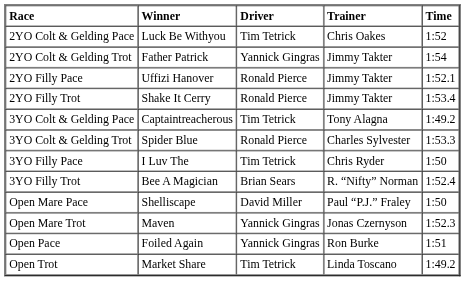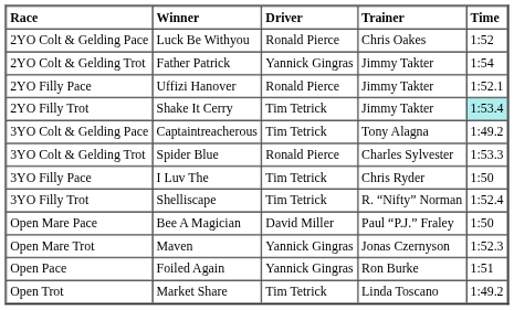2YO Colt & Gelding Pace | Driver: Tim Tetrick -> Ronald Pierce
2YO Filly Trot | Driver: Ronald Pierce -> Tim Tetrick
2YO Filly Trot | Time: no background -> paleturquoise background
3YO Filly Trot | Winner: Bee A Magician -> Shelliscape
3YO Filly Trot | Driver: Brian Sears -> Tim Tetrick
Open Mare Pace | Winner: Shelliscape -> Bee A Magician
